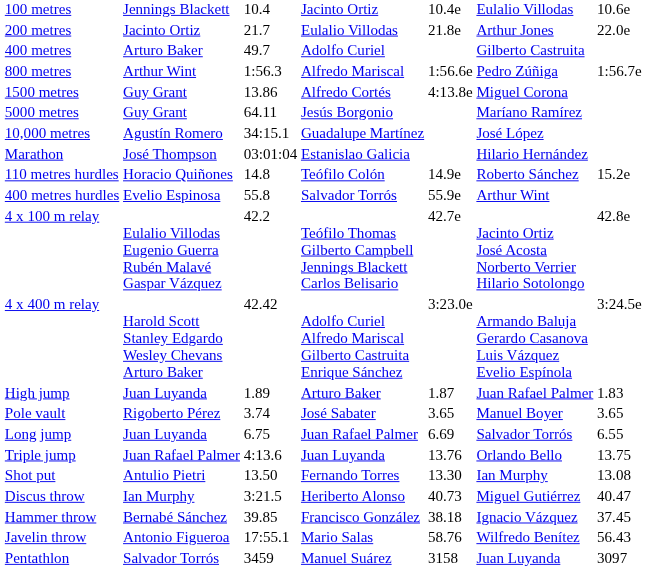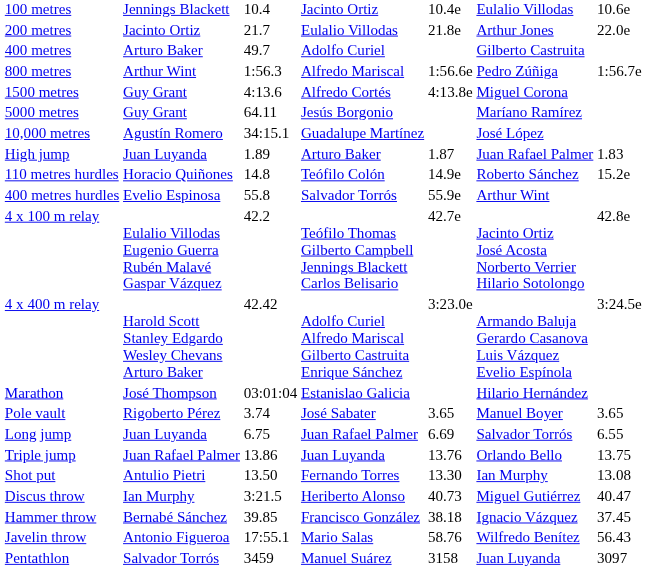1500 metres | column 3: 13.86 -> 4:13.6
rows swapped: Marathon <-> High jump
Triple jump | column 3: 4:13.6 -> 13.86
